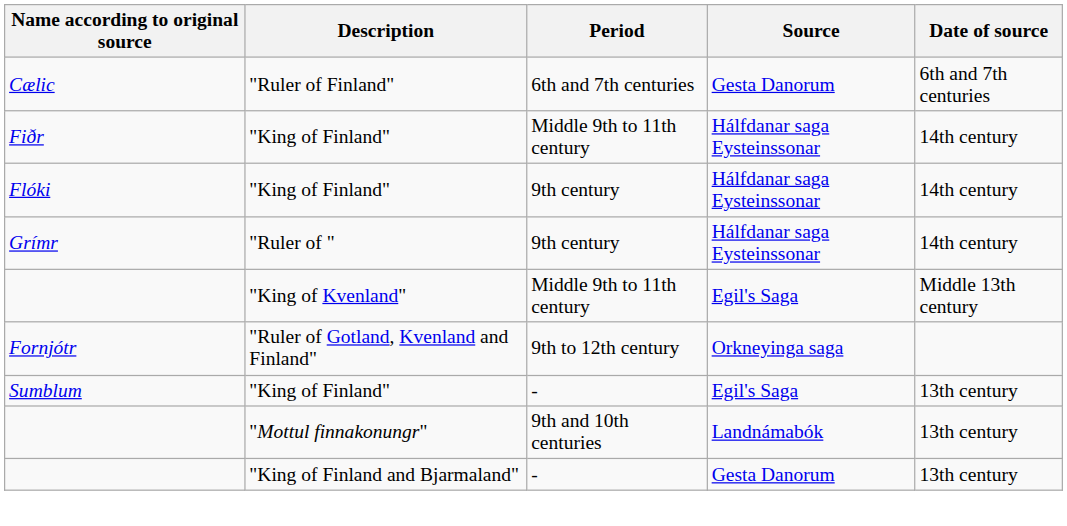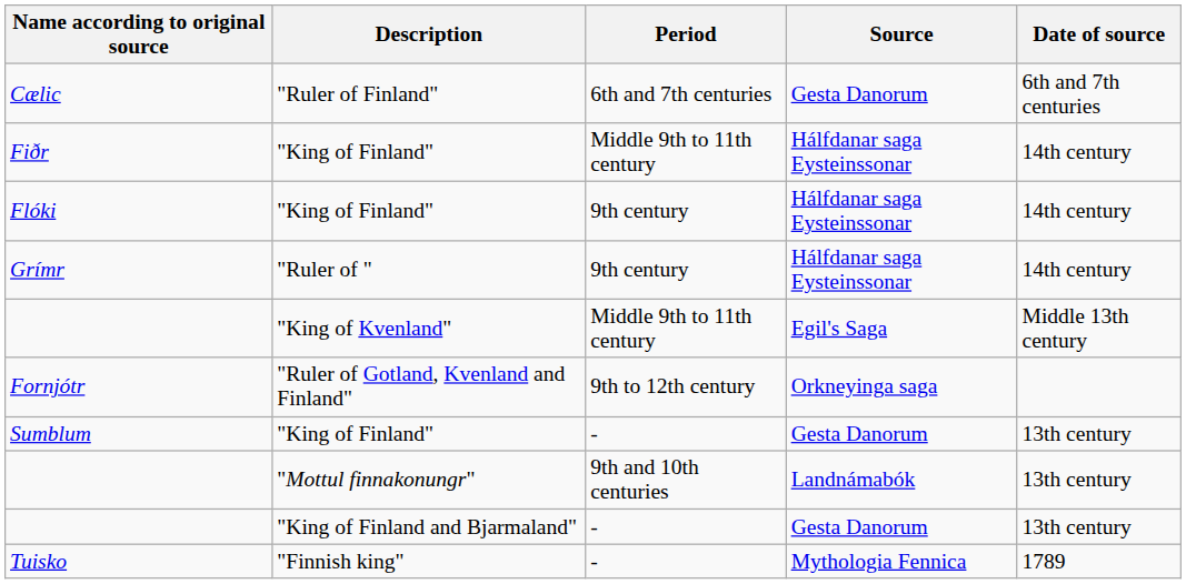Sumblum | Source: Egil's Saga -> Gesta Danorum
+ row: Tuisko | "Finnish king" | - | Mythologia Fennica | 1789
